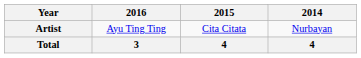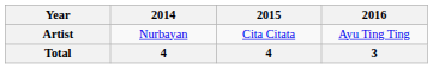columns swapped: 2014 <-> 2016
